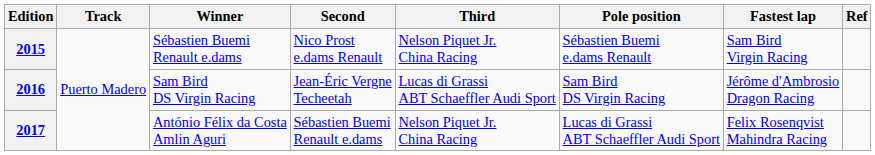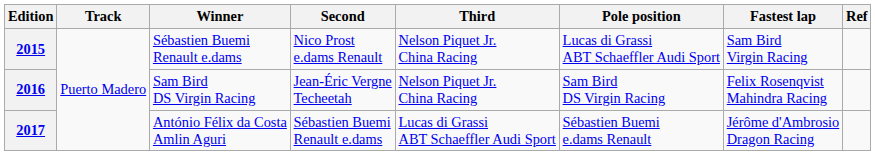2015 | Pole position: Sébastien Buemi e.dams Renault -> Lucas di Grassi ABT Schaeffler Audi Sport
2016 | Third: Lucas di Grassi ABT Schaeffler Audi Sport -> Nelson Piquet Jr. China Racing
2016 | Fastest lap: Jérôme d'Ambrosio Dragon Racing -> Felix Rosenqvist Mahindra Racing
2017 | Third: Nelson Piquet Jr. China Racing -> Lucas di Grassi ABT Schaeffler Audi Sport
2017 | Pole position: Lucas di Grassi ABT Schaeffler Audi Sport -> Sébastien Buemi e.dams Renault
2017 | Fastest lap: Felix Rosenqvist Mahindra Racing -> Jérôme d'Ambrosio Dragon Racing
